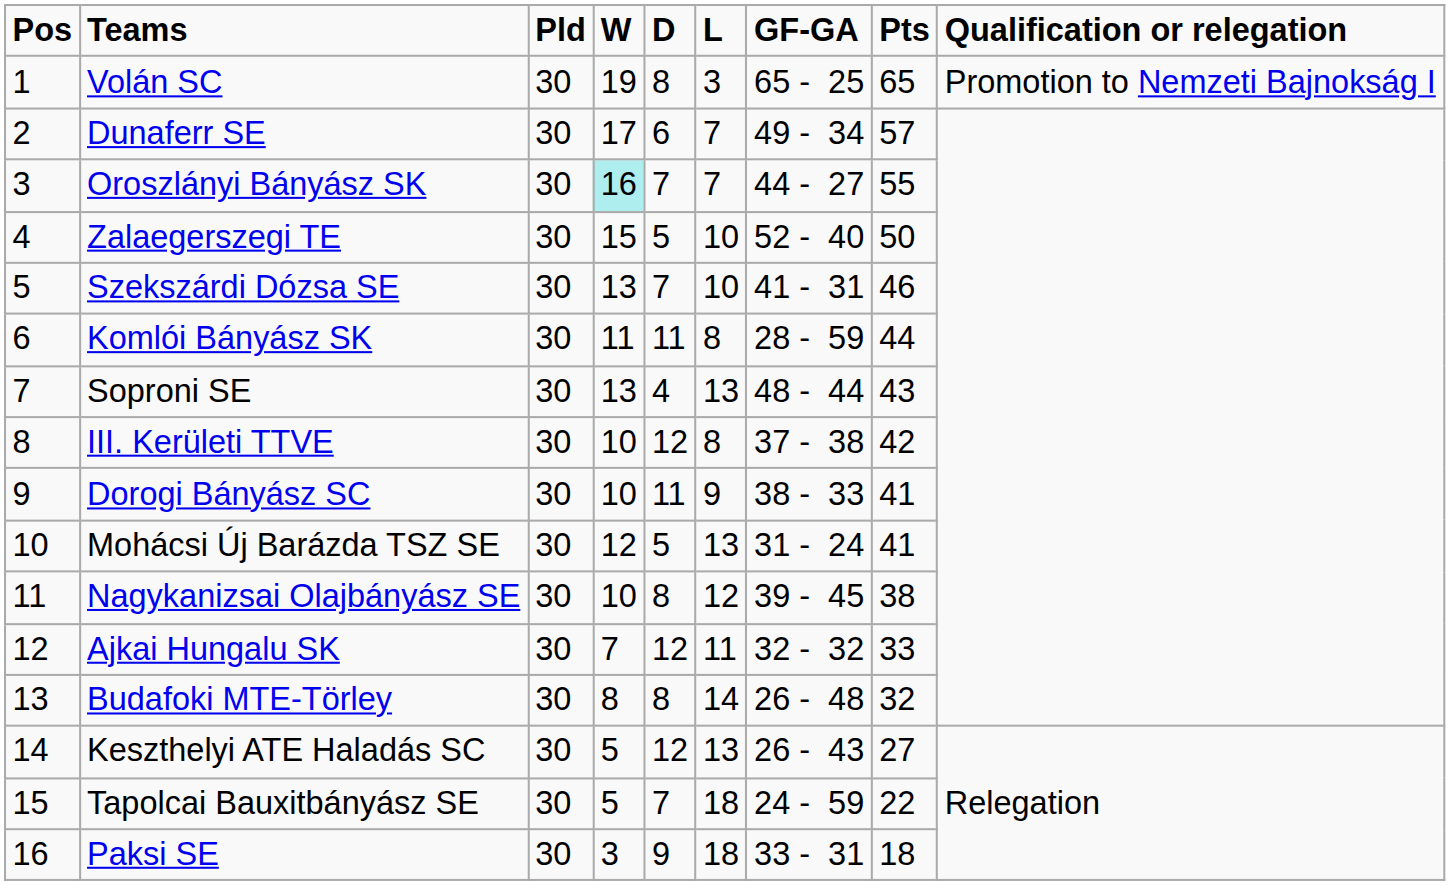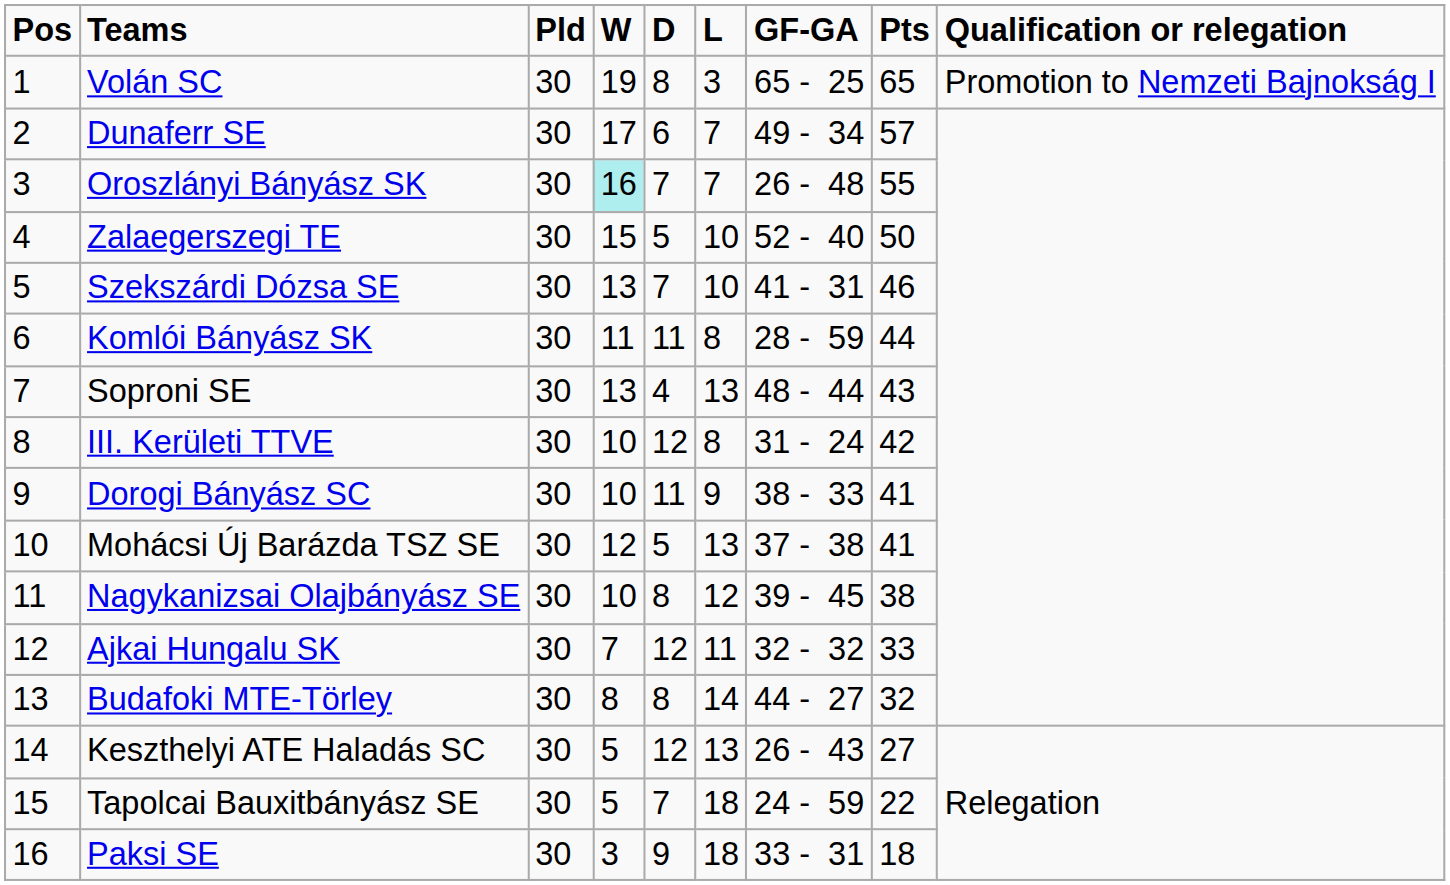Oroszlányi Bányász SK | GF-GA: 44 - 27 -> 26 - 48
III. Kerületi TTVE | GF-GA: 37 - 38 -> 31 - 24
Mohácsi Új Barázda TSZ SE | GF-GA: 31 - 24 -> 37 - 38
Budafoki MTE-Törley | GF-GA: 26 - 48 -> 44 - 27
